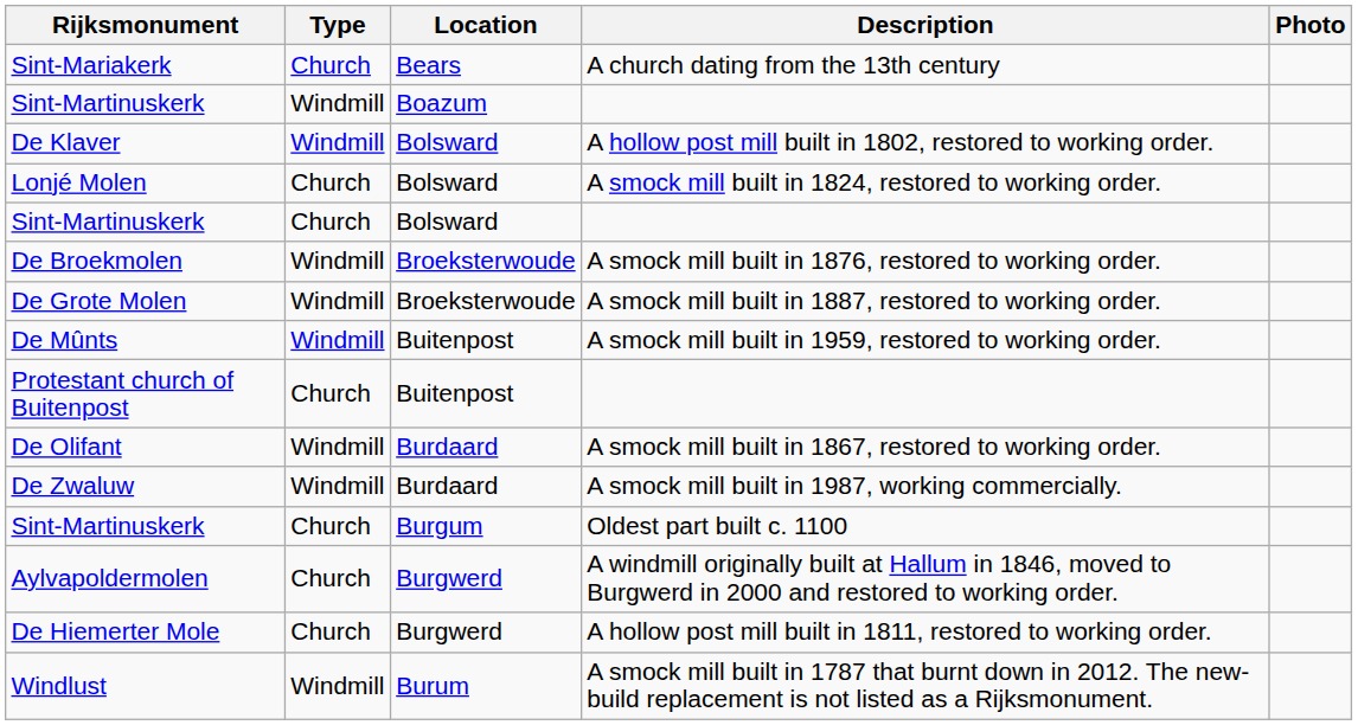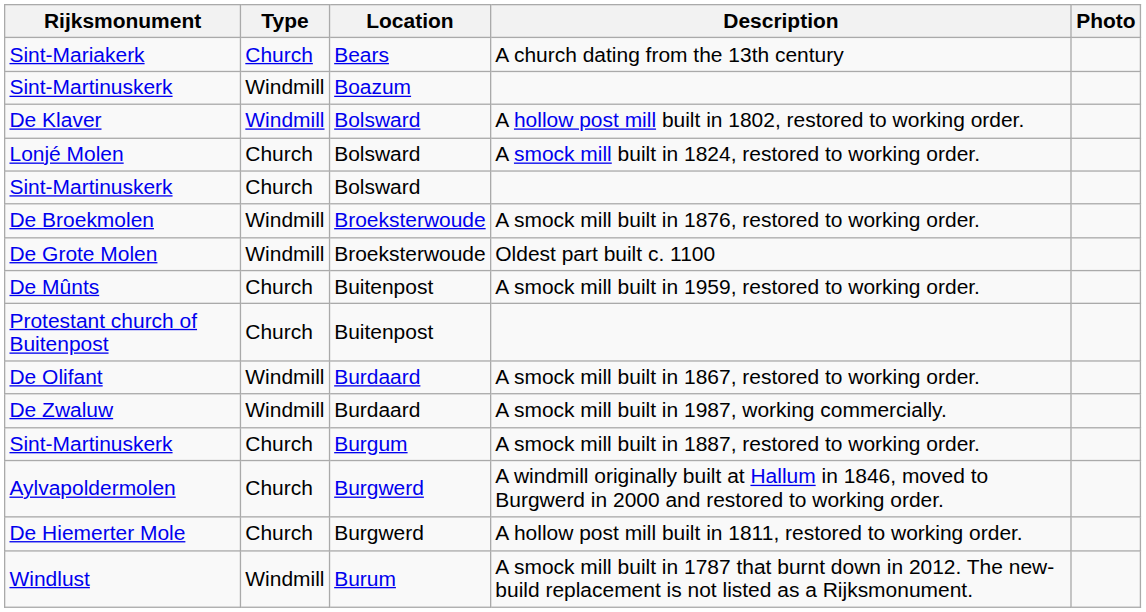De Grote Molen | Description: A smock mill built in 1887, restored to working order. -> Oldest part built c. 1100
De Mûnts | Type: Windmill -> Church
Sint-Martinuskerk / Burgum | Description: Oldest part built c. 1100 -> A smock mill built in 1887, restored to working order.
